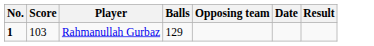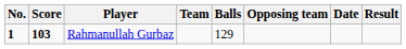+ column: Team
Rahmanullah Gurbaz | Score: normal -> bold
